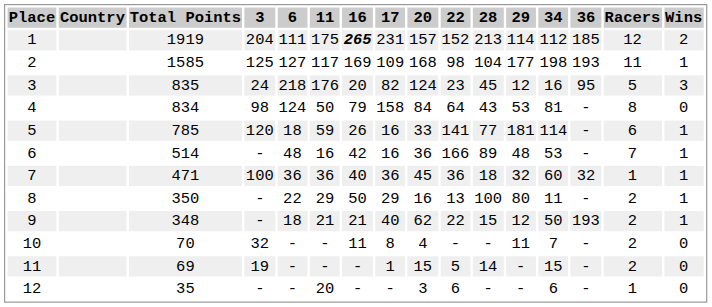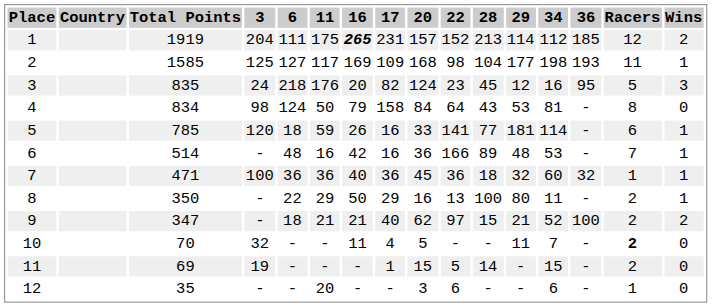9 | Total Points: 348 -> 347
9 | 22: 22 -> 97
9 | 29: 12 -> 21
9 | 34: 50 -> 52
9 | 36: 193 -> 100
9 | Wins: 1 -> 2
10 | 17: 8 -> 4
10 | 20: 4 -> 5
10 | Racers: normal -> bold
